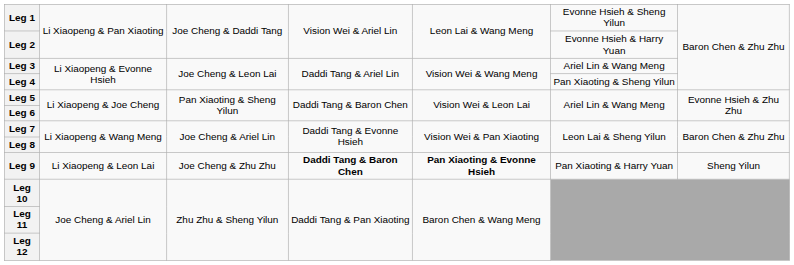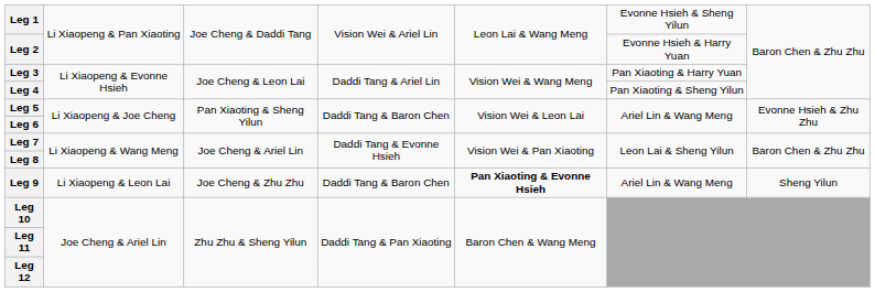Leg 3 | column 6: Ariel Lin & Wang Meng -> Pan Xiaoting & Harry Yuan
Leg 9 | column 4: bold -> normal
Leg 9 | column 6: Pan Xiaoting & Harry Yuan -> Ariel Lin & Wang Meng
